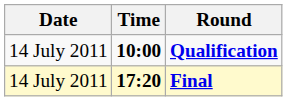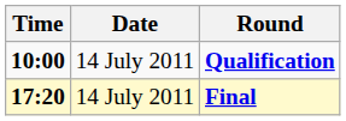columns swapped: Date <-> Time
